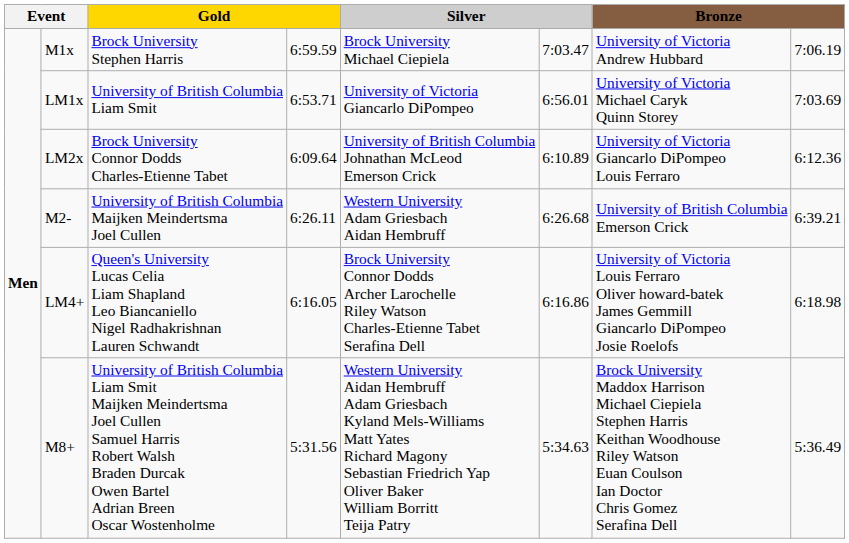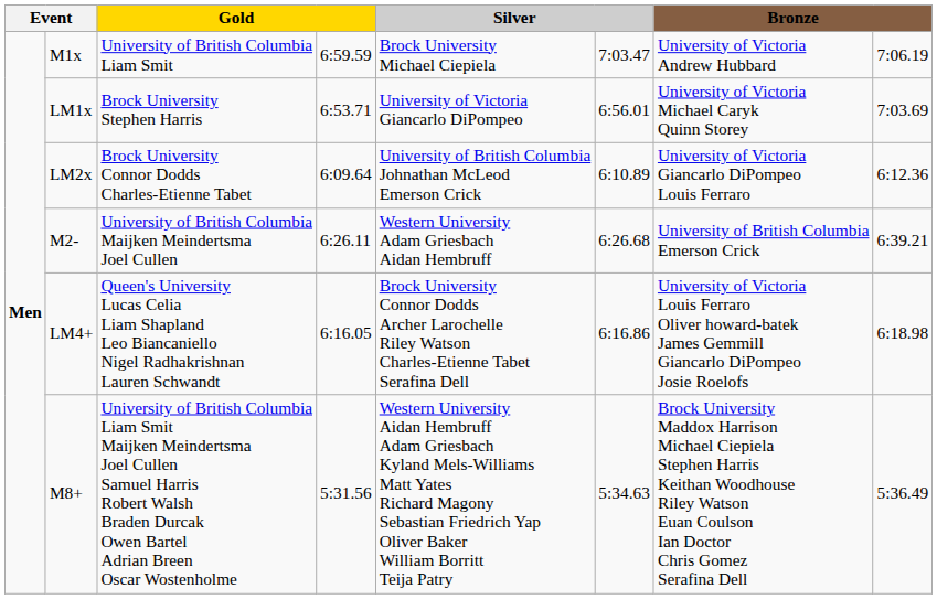M1x | column 3: Brock University Stephen Harris -> University of British Columbia Liam Smit
LM1x | column 3: University of British Columbia Liam Smit -> Brock University Stephen Harris
